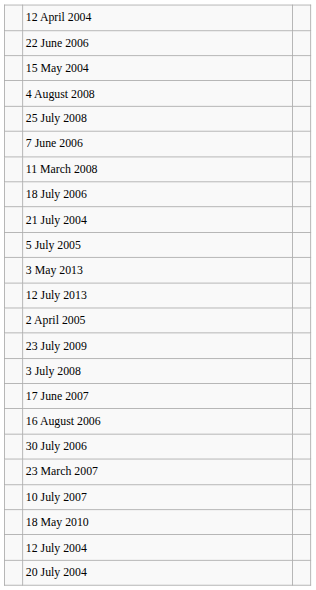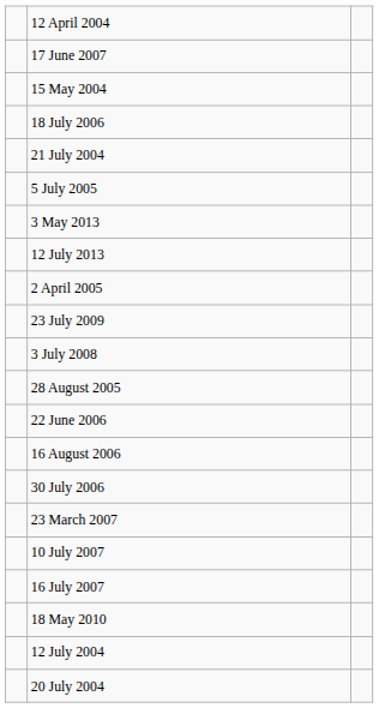rows swapped: 17 June 2007 <-> 22 June 2006
- row: 4 August 2008
- row: 25 July 2008
- row: 7 June 2006
- row: 11 March 2008
+ row: 28 August 2005
+ row: 16 July 2007
